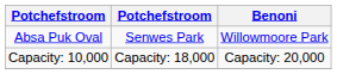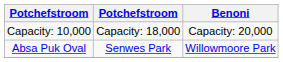rows swapped: Absa Puk Oval <-> Capacity: 10,000
